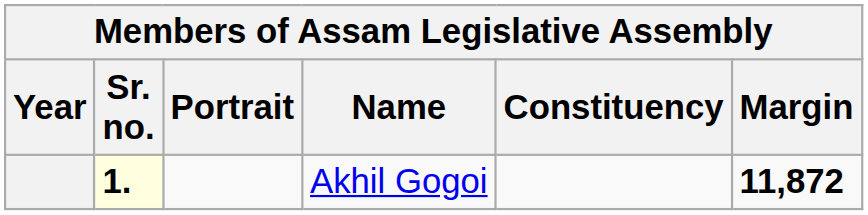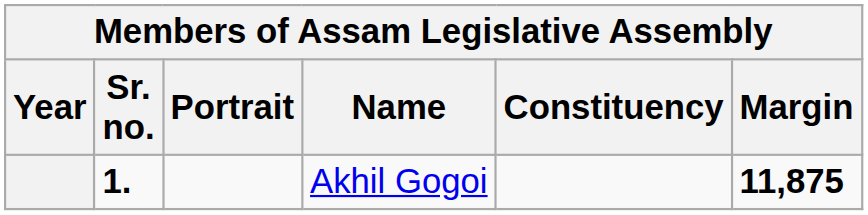Akhil Gogoi | Sr. no.: lightyellow background -> no background
Akhil Gogoi | Margin: 11,872 -> 11,875
